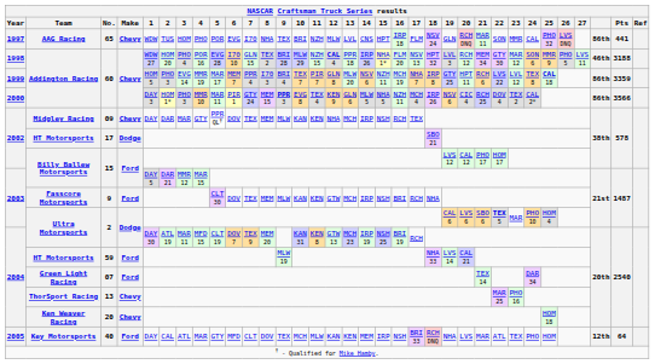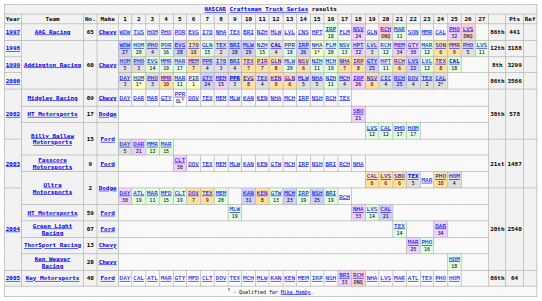1998 / 60 | column 32: 46th -> 12th
1999 / 60 | column 32: 86th -> 8th
1999 / 60 | Pts: 3359 -> 3299
40 | column 32: 12th -> 86th
